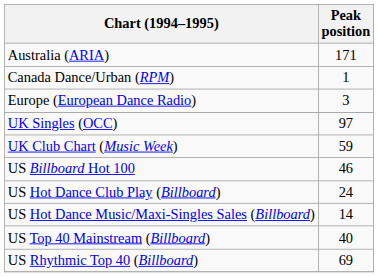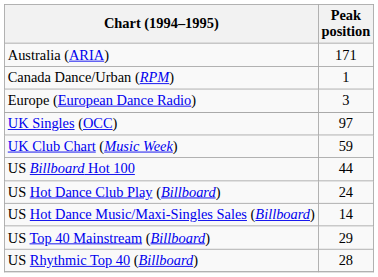US Billboard Hot 100 | Peak position: 46 -> 44
US Top 40 Mainstream (Billboard) | Peak position: 40 -> 29
US Rhythmic Top 40 (Billboard) | Peak position: 69 -> 28
